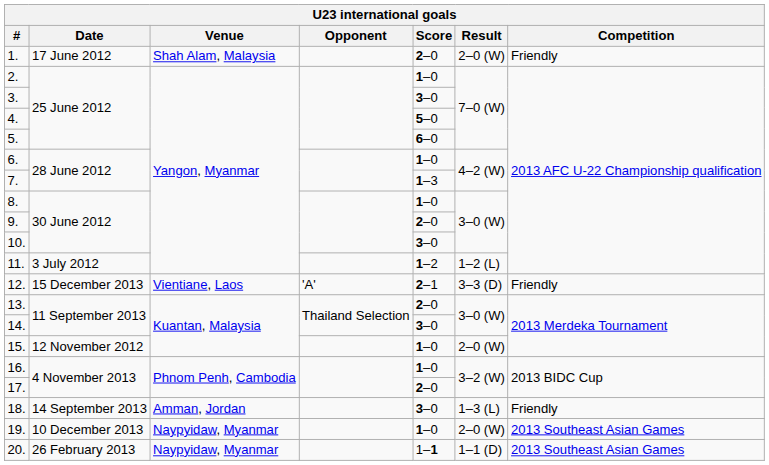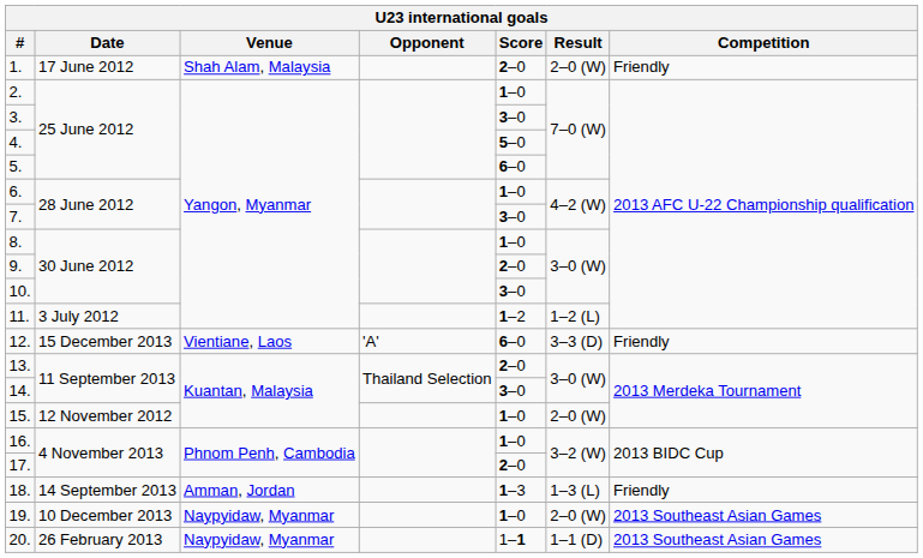7. | Score: 1–3 -> 3–0
12. | Score: 2–1 -> 6–0
18. | Score: 3–0 -> 1–3
